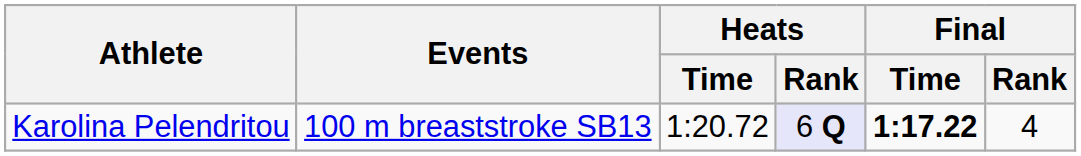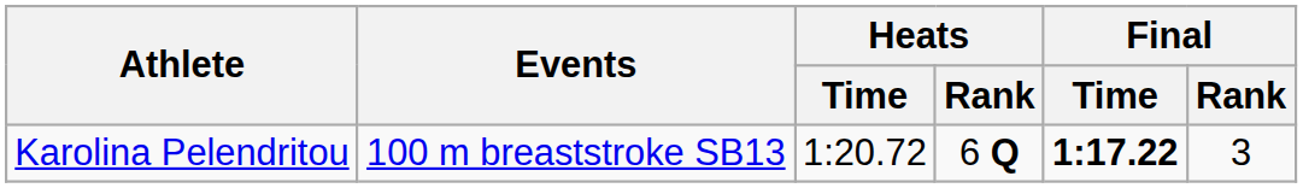Karolina Pelendritou | Heats / Rank: lavender background -> no background
Karolina Pelendritou | Final / Rank: 4 -> 3
